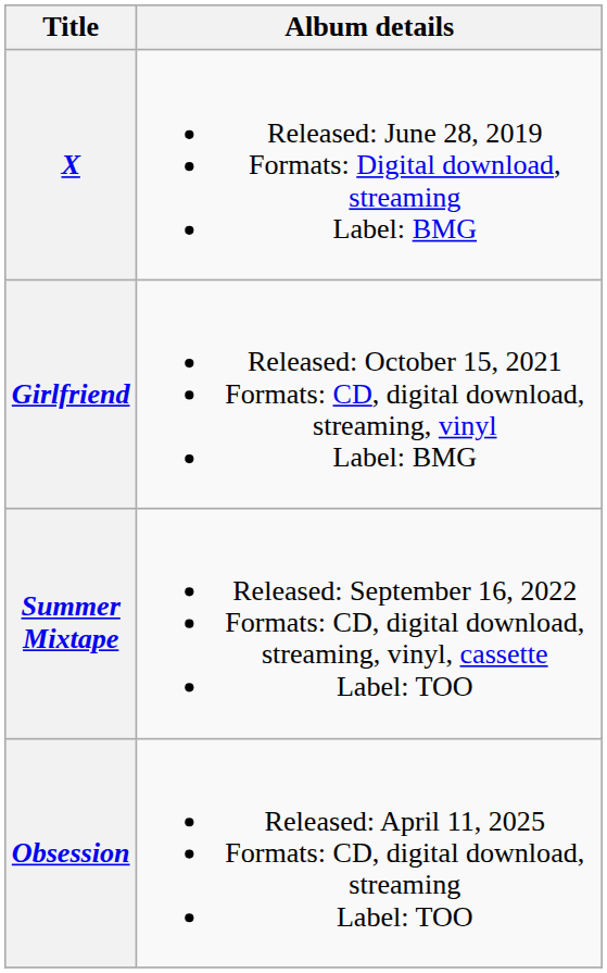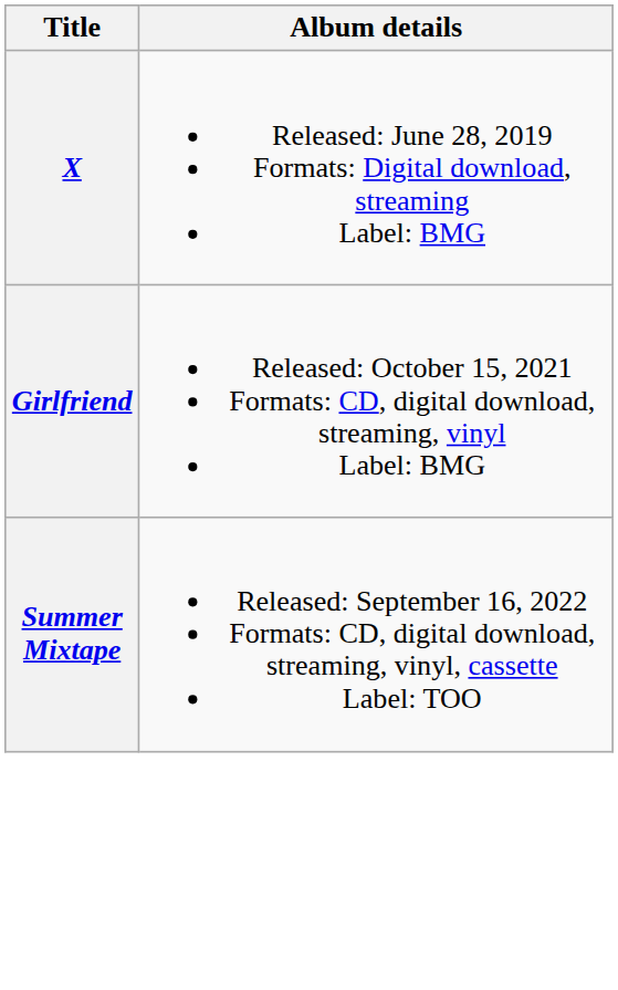- row: Obsession | Released: April 11, 2025 Formats: CD, digital download, streaming Label: TOO
